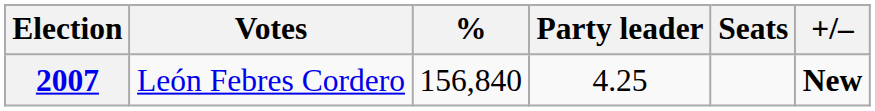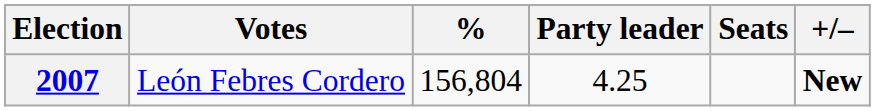2007 | %: 156,840 -> 156,804
